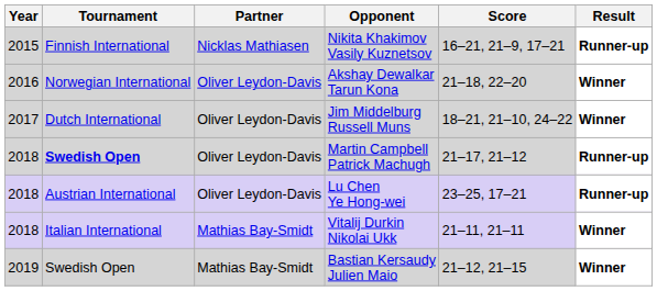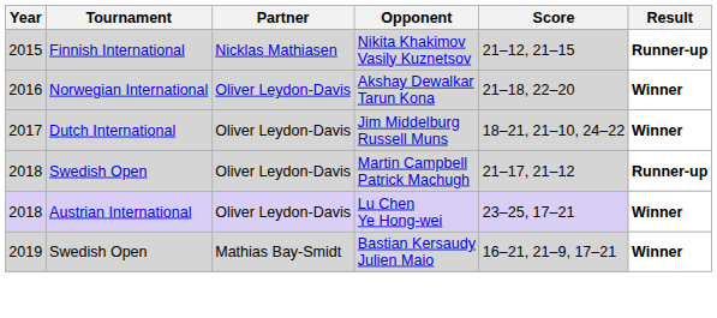Nikita Khakimov Vasily Kuznetsov | Score: 16–21, 21–9, 17–21 -> 21–12, 21–15
Martin Campbell Patrick Machugh | Tournament: bold -> normal
Lu Chen Ye Hong-wei | Result: Runner-up -> Winner
- row: 2018 | Italian International | Mathias Bay-Smidt | Vitalij Durkin Nikolai Ukk | 21–11, 21–11 | Winner
Bastian Kersaudy Julien Maio | Score: 21–12, 21–15 -> 16–21, 21–9, 17–21
